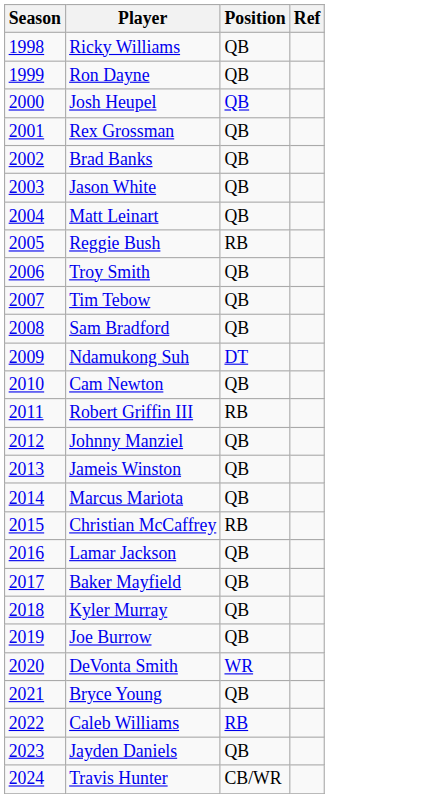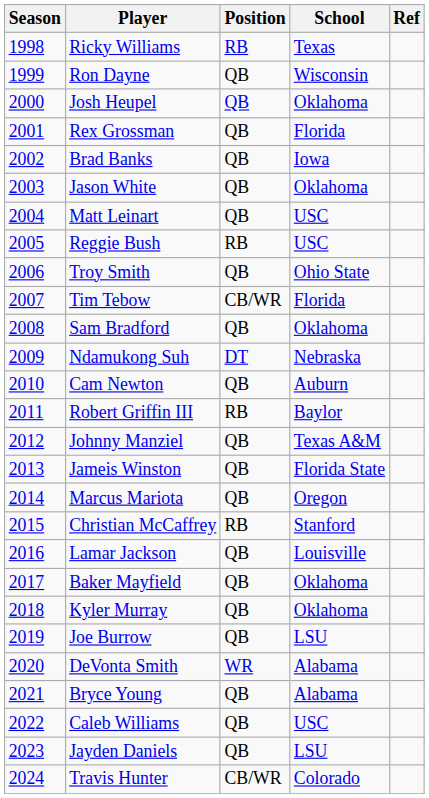+ column: School | Texas | Wisconsin | Oklahoma | Florida | Iowa | Oklahoma | USC | USC | Ohio State | Florida | Oklahoma | Nebraska | Auburn | Baylor | Texas A&M | Florida State | Oregon | Stanford | Louisville | Oklahoma | Oklahoma | LSU | Alabama | Alabama | USC | LSU | Colorado
Ricky Williams | Position: QB -> RB
Tim Tebow | Position: QB -> CB/WR
Caleb Williams | Position: RB -> QB
